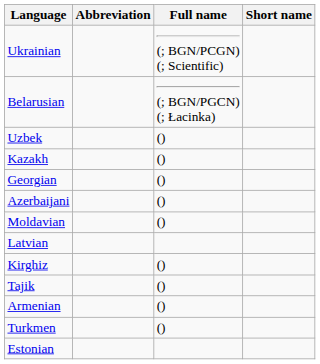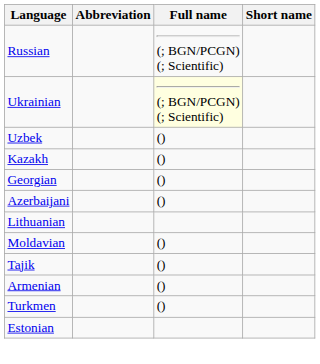+ row: Russian | (; BGN/PCGN) (; Scientific)
Ukrainian | Full name: no background -> lightyellow background
- row: Belarusian | (; BGN/PGCN) (; Łacinka)
+ row: Lithuanian
- row: Latvian
- row: Kirghiz | ()
